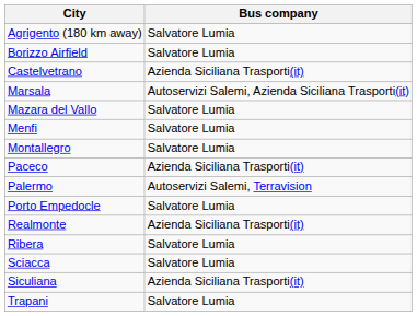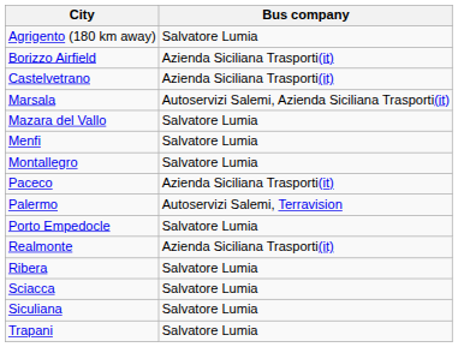Borizzo Airfield | Bus company: Salvatore Lumia -> Azienda Siciliana Trasporti(it)
Siculiana | Bus company: Azienda Siciliana Trasporti(it) -> Salvatore Lumia
